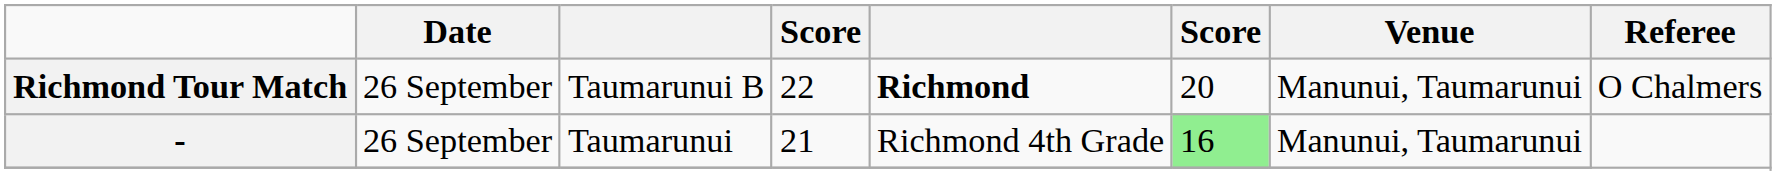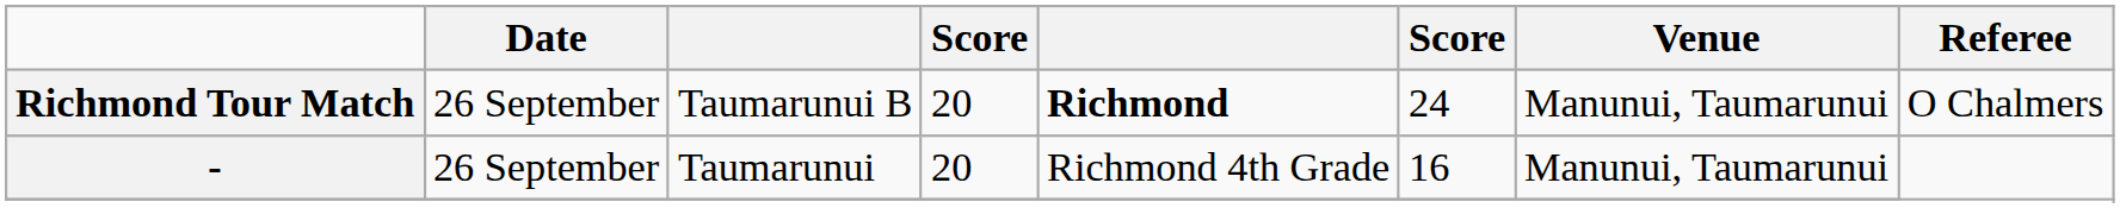Richmond Tour Match | column 4: 22 -> 20
Richmond Tour Match | column 6: 20 -> 24
- | column 4: 21 -> 20
- | column 6: lightgreen background -> no background
